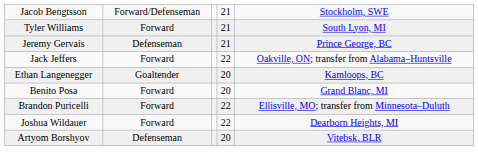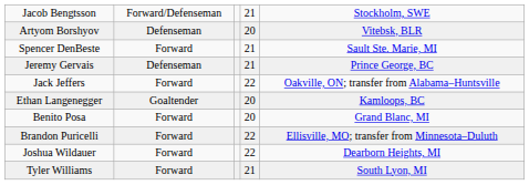rows swapped: Artyom Borshyov <-> Tyler Williams
+ row: Spencer DenBeste | Forward | 21 | Sault Ste. Marie, MI
